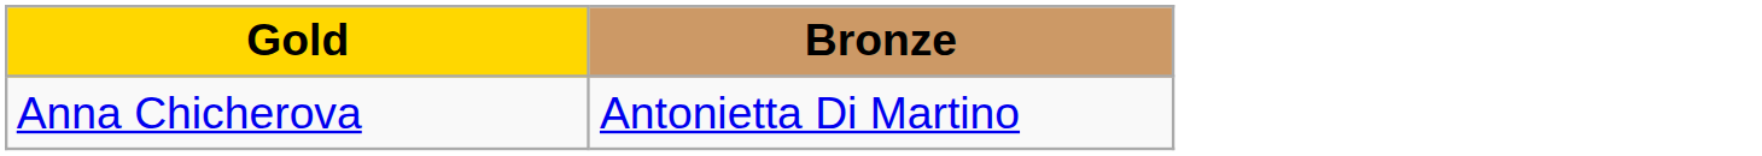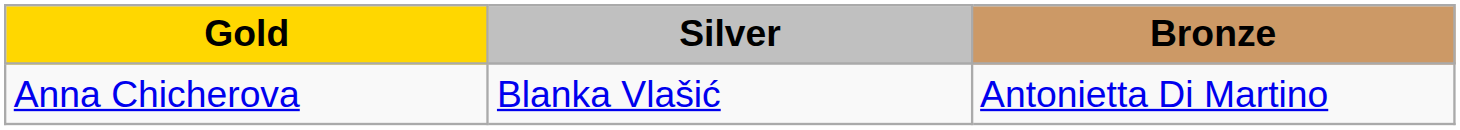+ column: Silver | Blanka Vlašić
